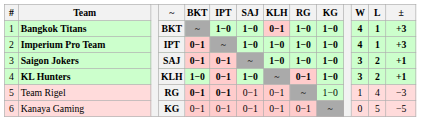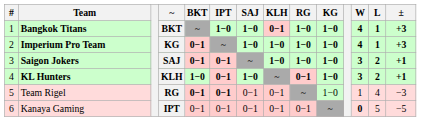Imperium Pro Team | ~: IPT -> KG
Kanaya Gaming | ~: KG -> IPT
Kanaya Gaming | W: normal -> bold
